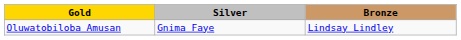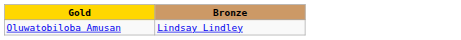- column: Silver | Gnima Faye
